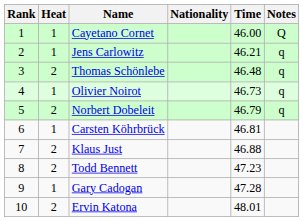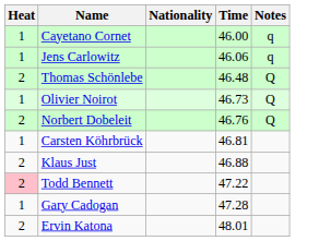- column: Rank | 1 | 2 | 3 | 4 | 5 | 6 | 7 | 8 | 9 | 10
Cayetano Cornet | Notes: Q -> q
Jens Carlowitz | Time: 46.21 -> 46.06
Thomas Schönlebe | Notes: q -> Q
Olivier Noirot | Notes: q -> Q
Norbert Dobeleit | Time: 46.79 -> 46.76
Norbert Dobeleit | Notes: q -> Q
Todd Bennett | Heat: no background -> pink background
Todd Bennett | Time: 47.23 -> 47.22
